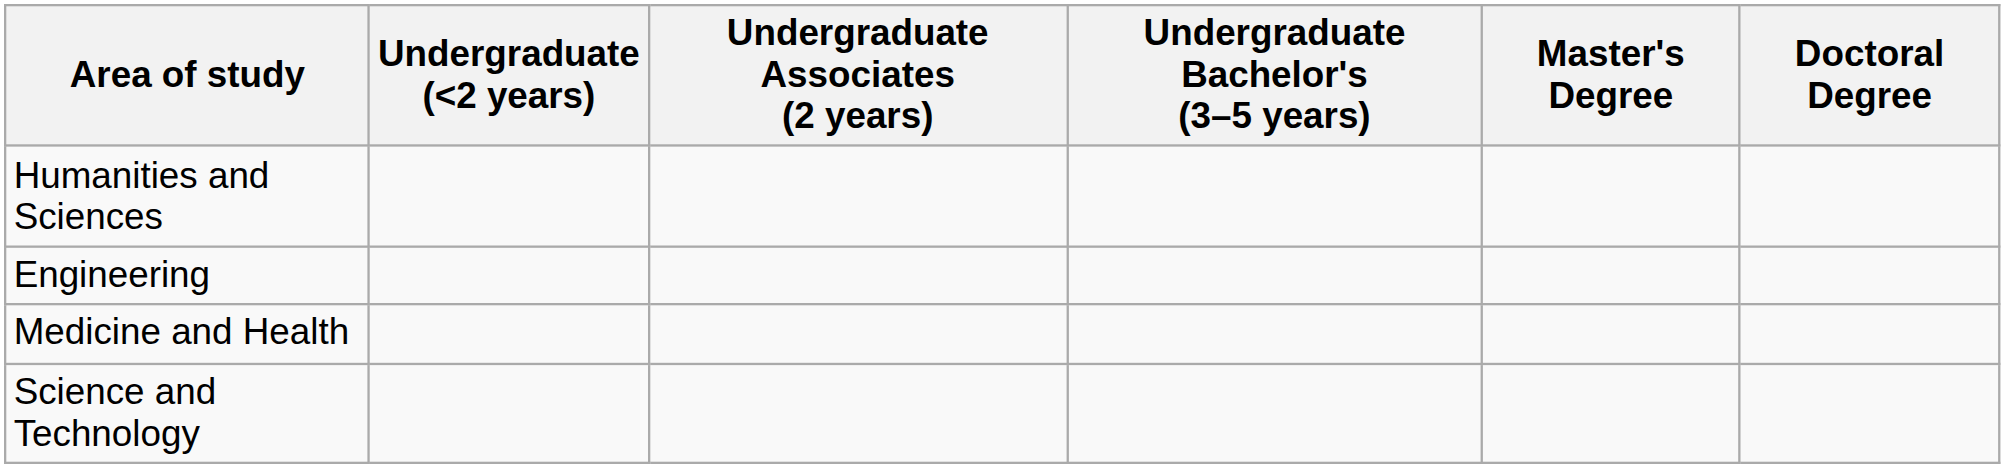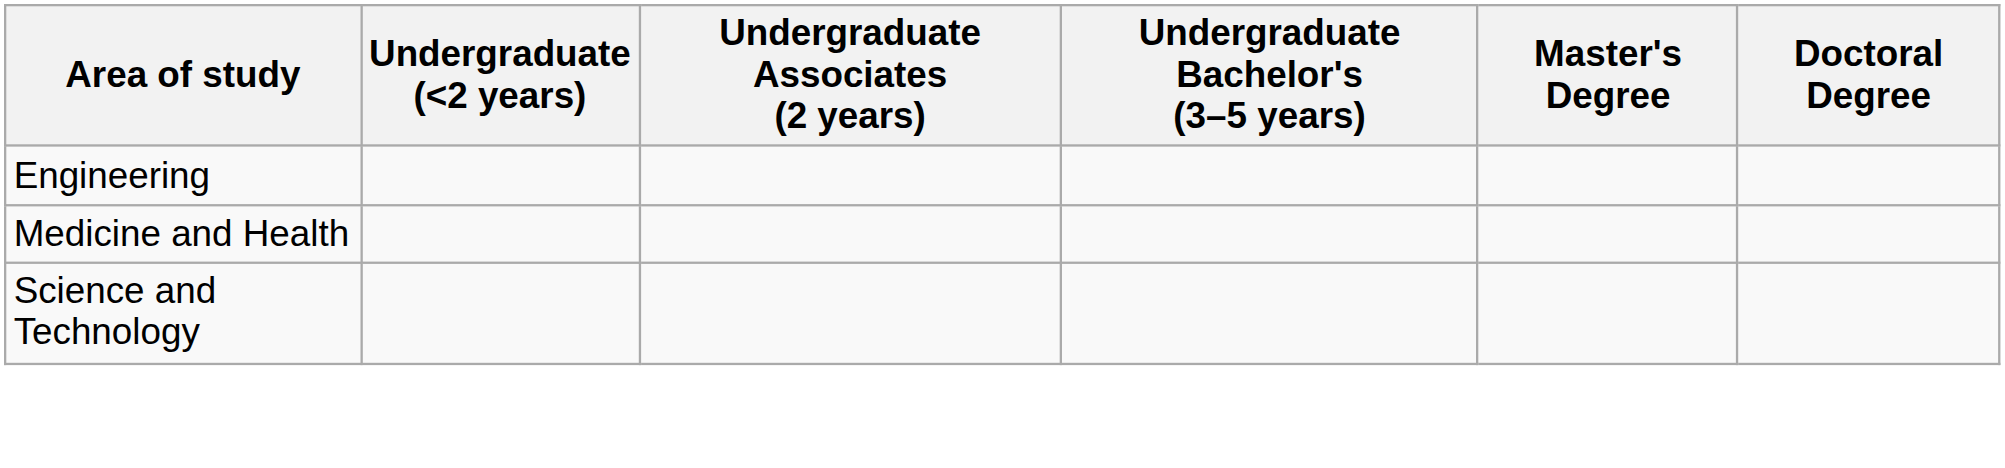- row: Humanities and Sciences
